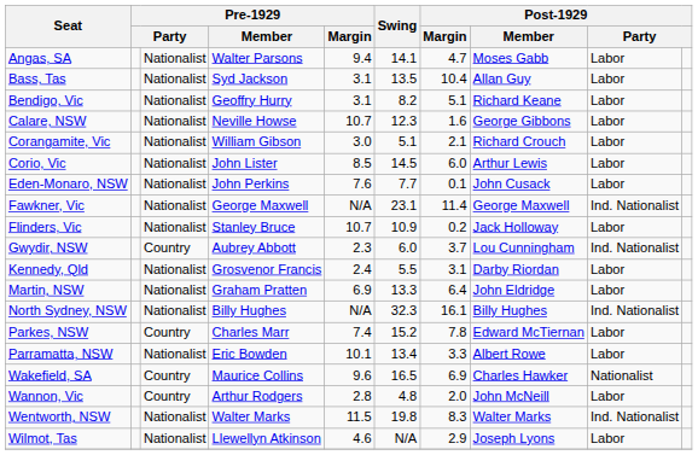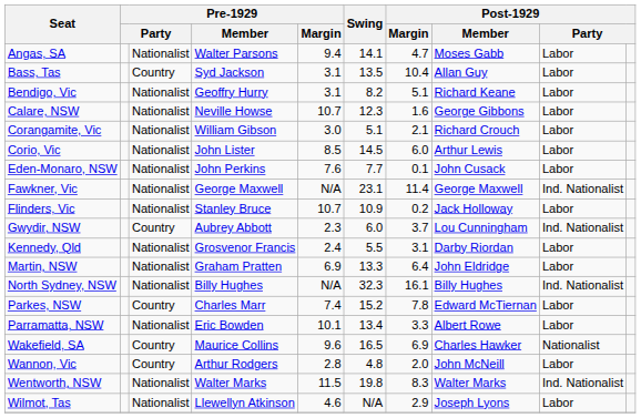Bass, Tas | column 3: Nationalist -> Country
